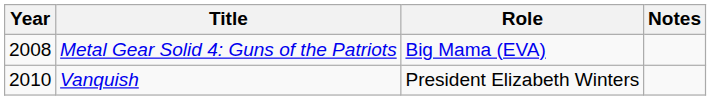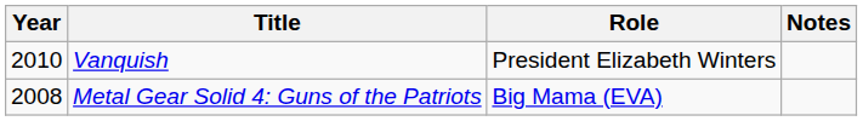rows swapped: Metal Gear Solid 4: Guns of the Patriots <-> Vanquish
